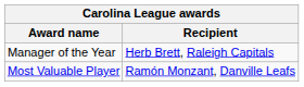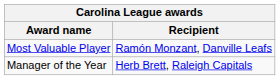rows swapped: Most Valuable Player <-> Manager of the Year
